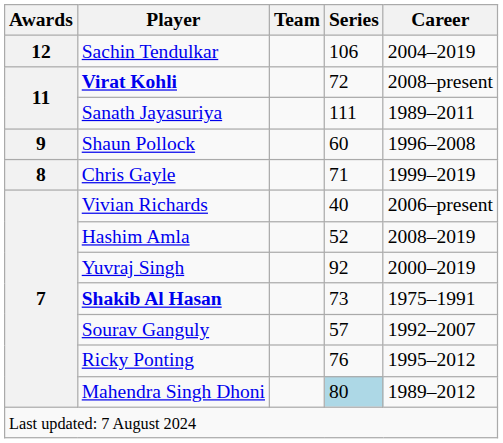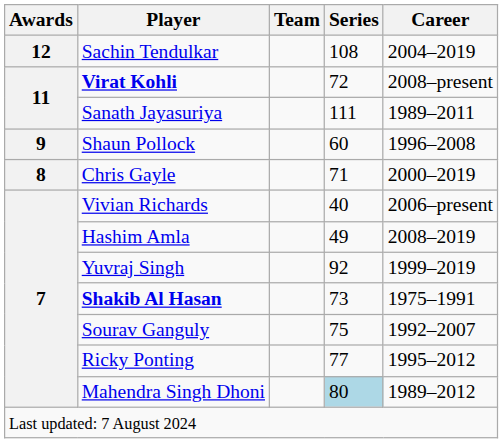Sachin Tendulkar | Series: 106 -> 108
Chris Gayle | Career: 1999–2019 -> 2000–2019
Hashim Amla | Series: 52 -> 49
Yuvraj Singh | Career: 2000–2019 -> 1999–2019
Sourav Ganguly | Series: 57 -> 75
Ricky Ponting | Series: 76 -> 77
